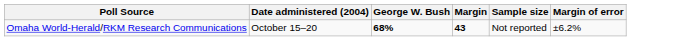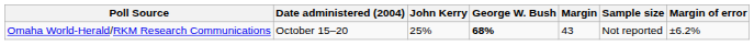+ column: John Kerry | 25%
Omaha World-Herald/RKM Research Communications | Margin: bold -> normal
